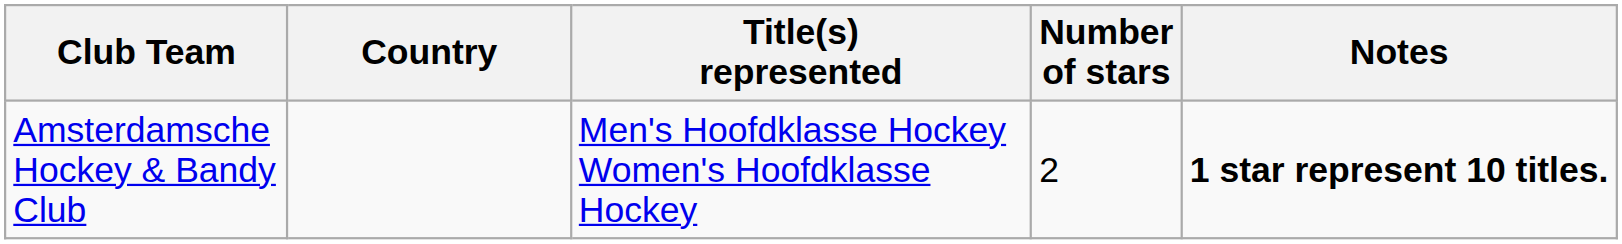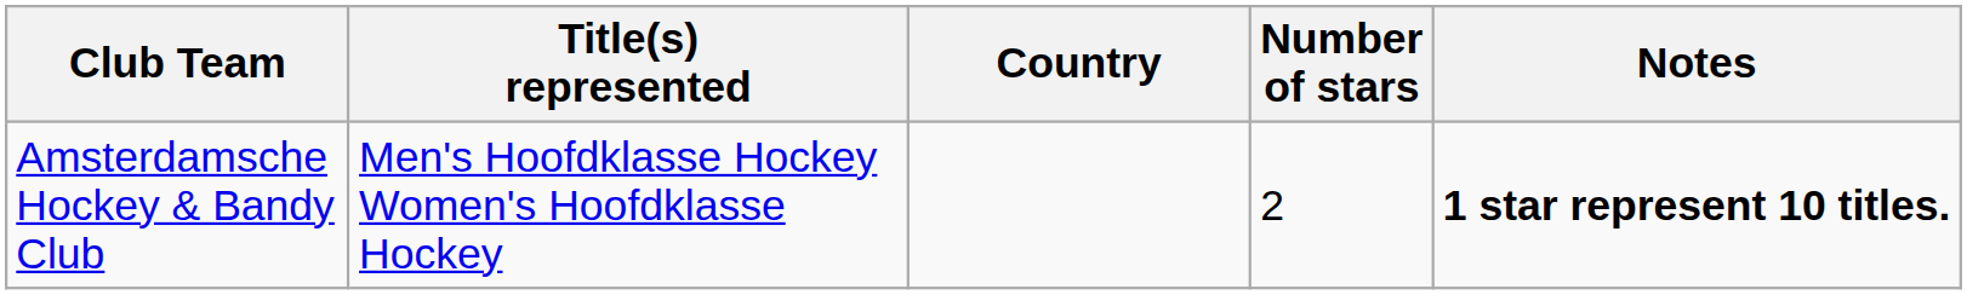columns swapped: Country <-> Title(s) represented
